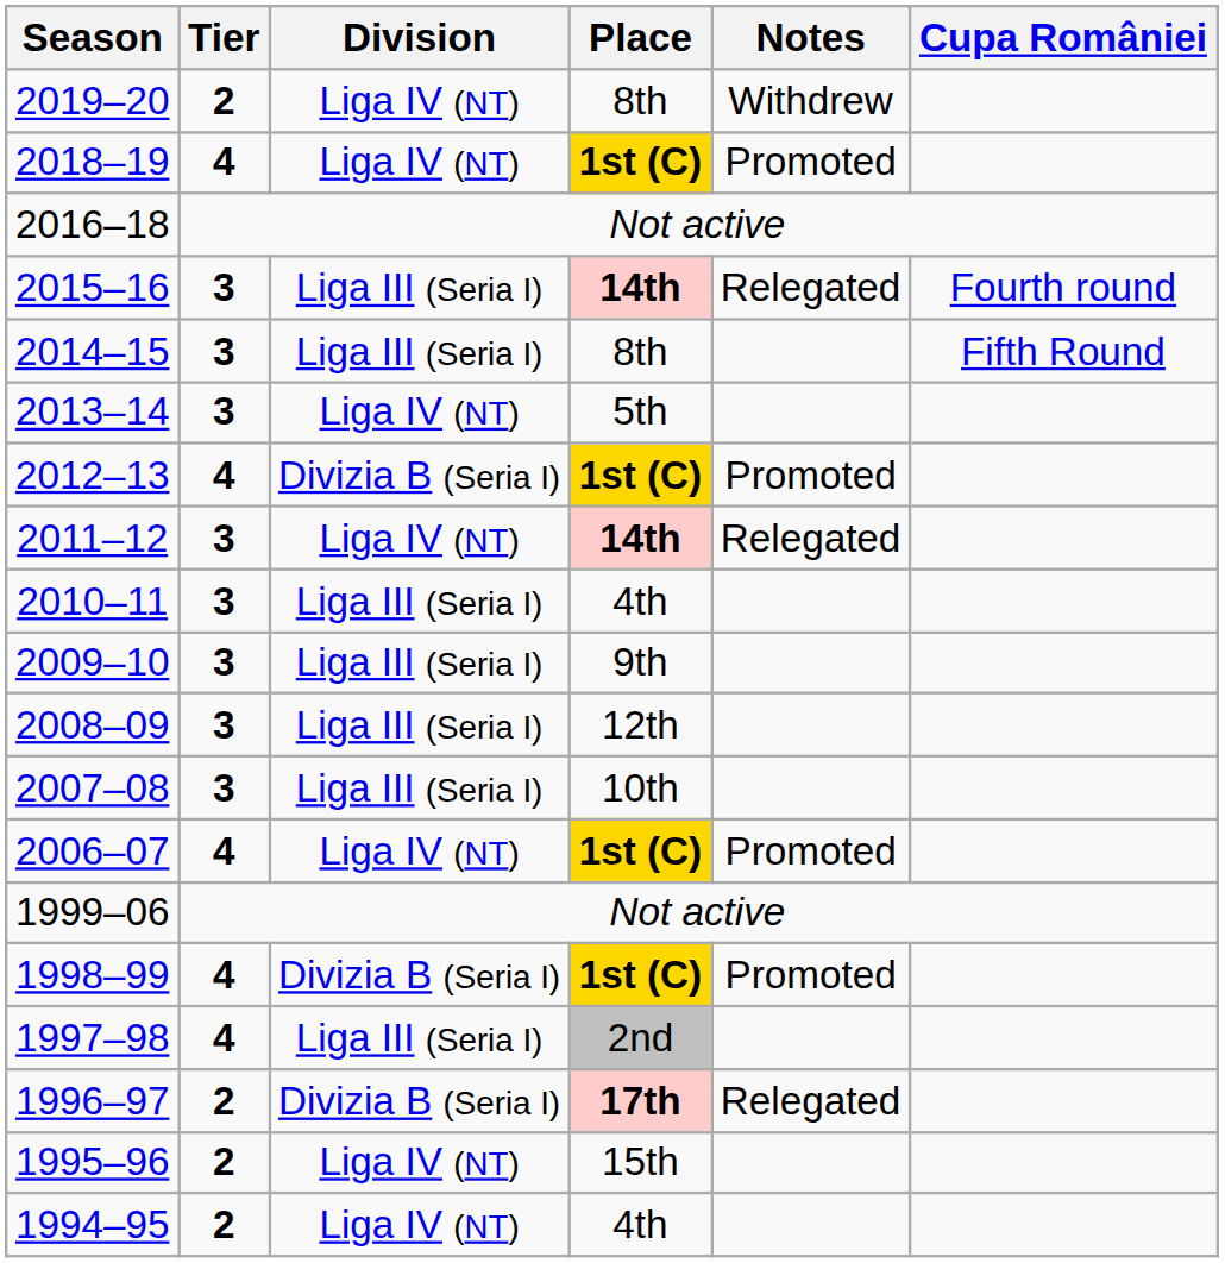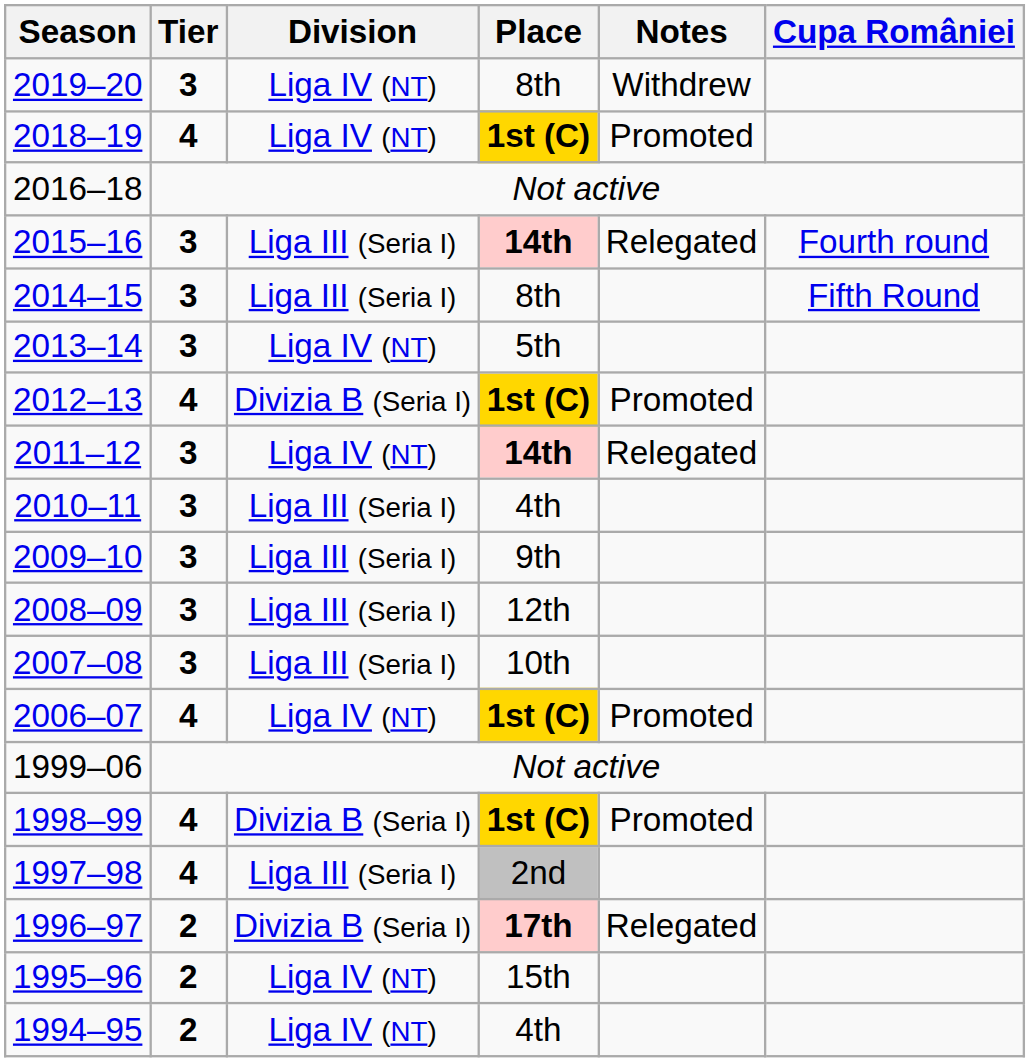2019–20 | Tier: 2 -> 3
